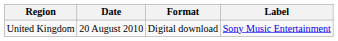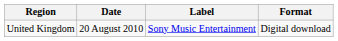columns swapped: Format <-> Label
